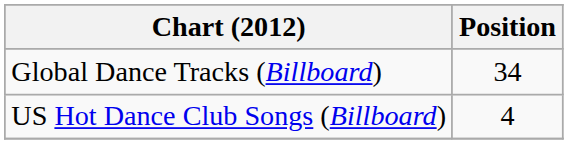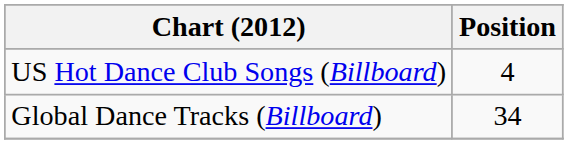rows swapped: US Hot Dance Club Songs (Billboard) <-> Global Dance Tracks (Billboard)
